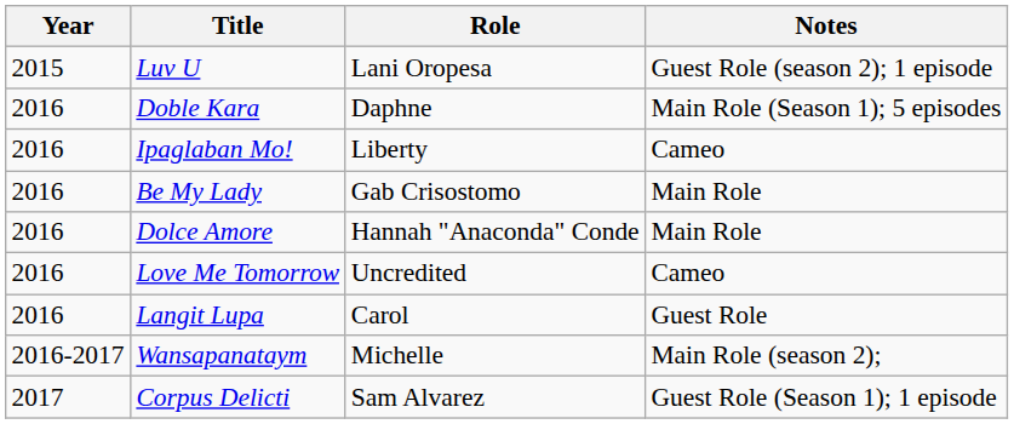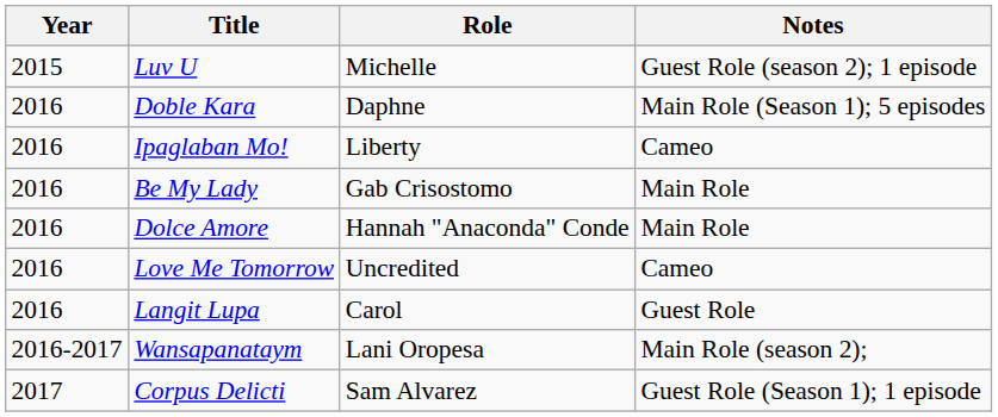Luv U | Role: Lani Oropesa -> Michelle
Wansapanataym | Role: Michelle -> Lani Oropesa
